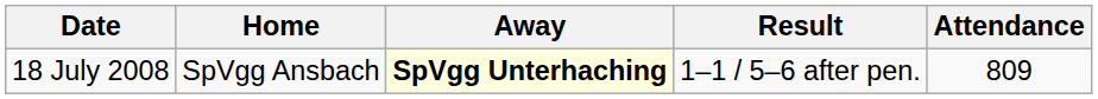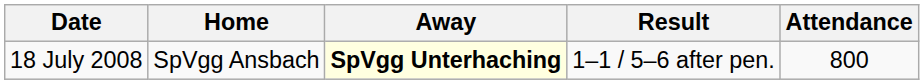18 July 2008 | Attendance: 809 -> 800
